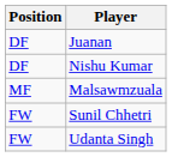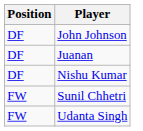+ row: DF | John Johnson
- row: MF | Malsawmzuala
